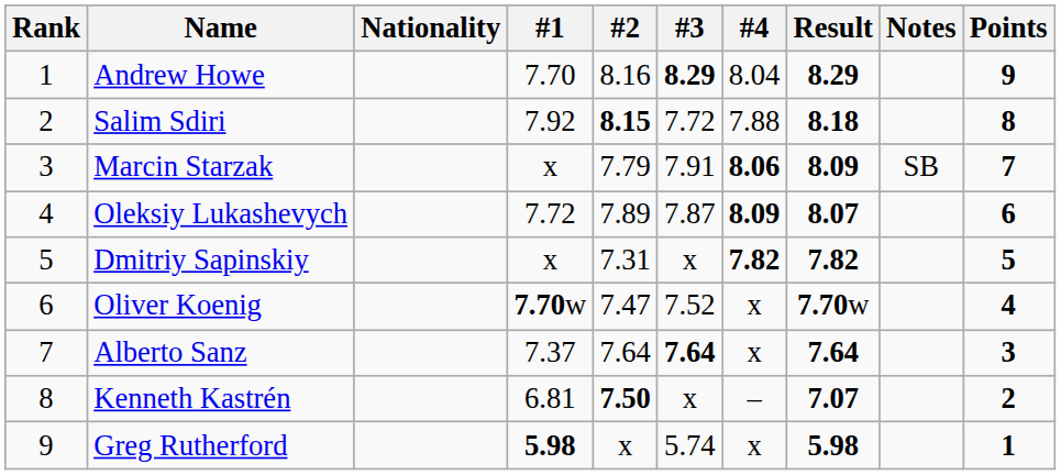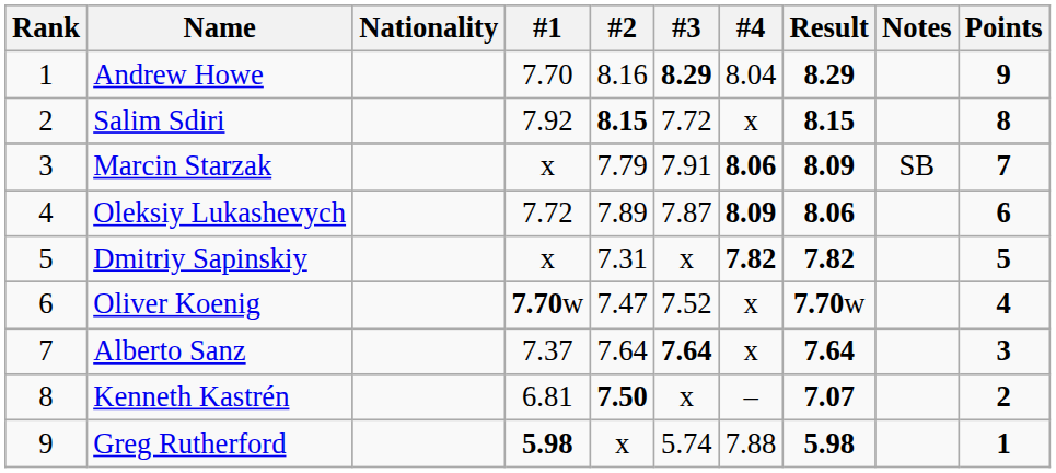Salim Sdiri | #4: 7.88 -> x
Salim Sdiri | Result: 8.18 -> 8.15
Oleksiy Lukashevych | Result: 8.07 -> 8.06
Greg Rutherford | #4: x -> 7.88
